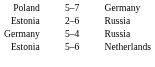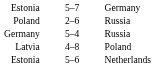5–7 | column 1: Poland -> Estonia
2–6 | column 1: Estonia -> Poland
+ row: Latvia | 4–8 | Poland
